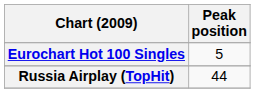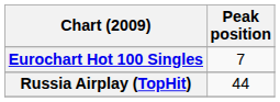Eurochart Hot 100 Singles | Peak position: 5 -> 7
